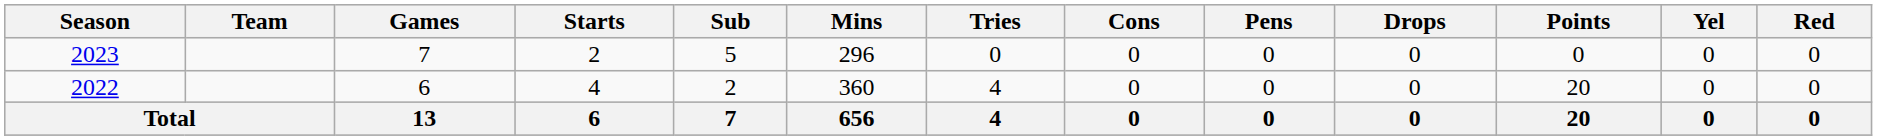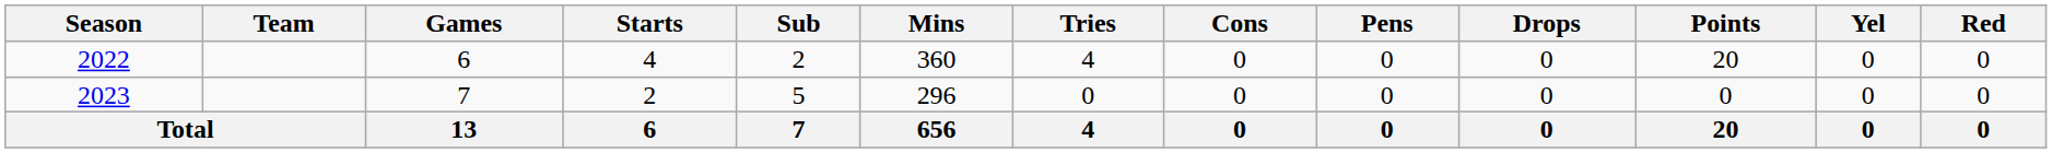rows swapped: 2022 <-> 2023
